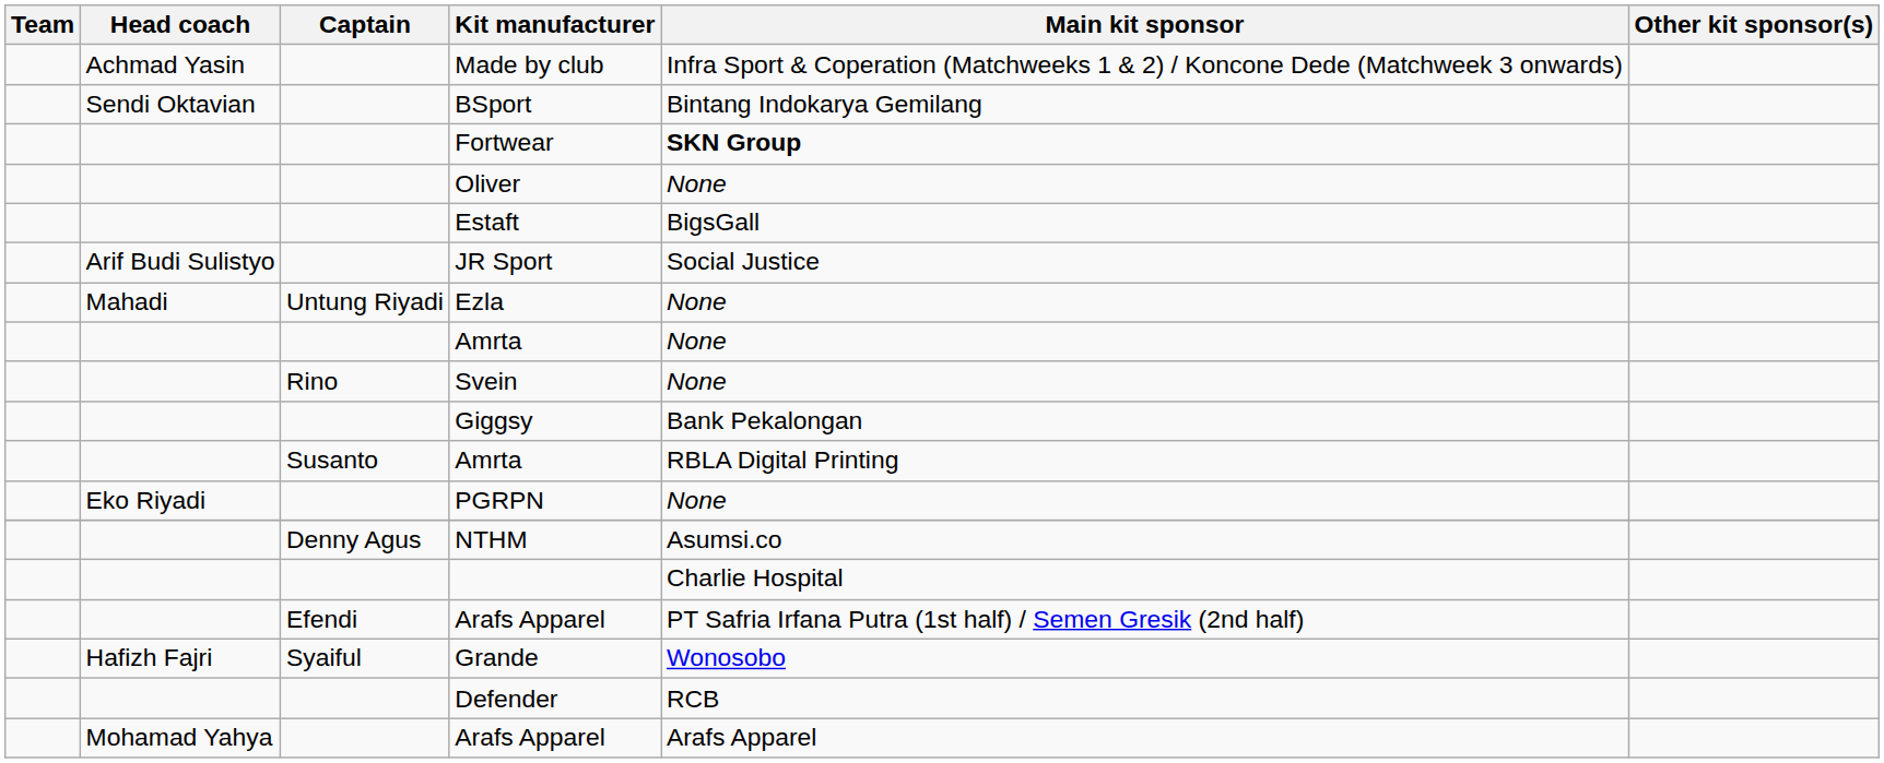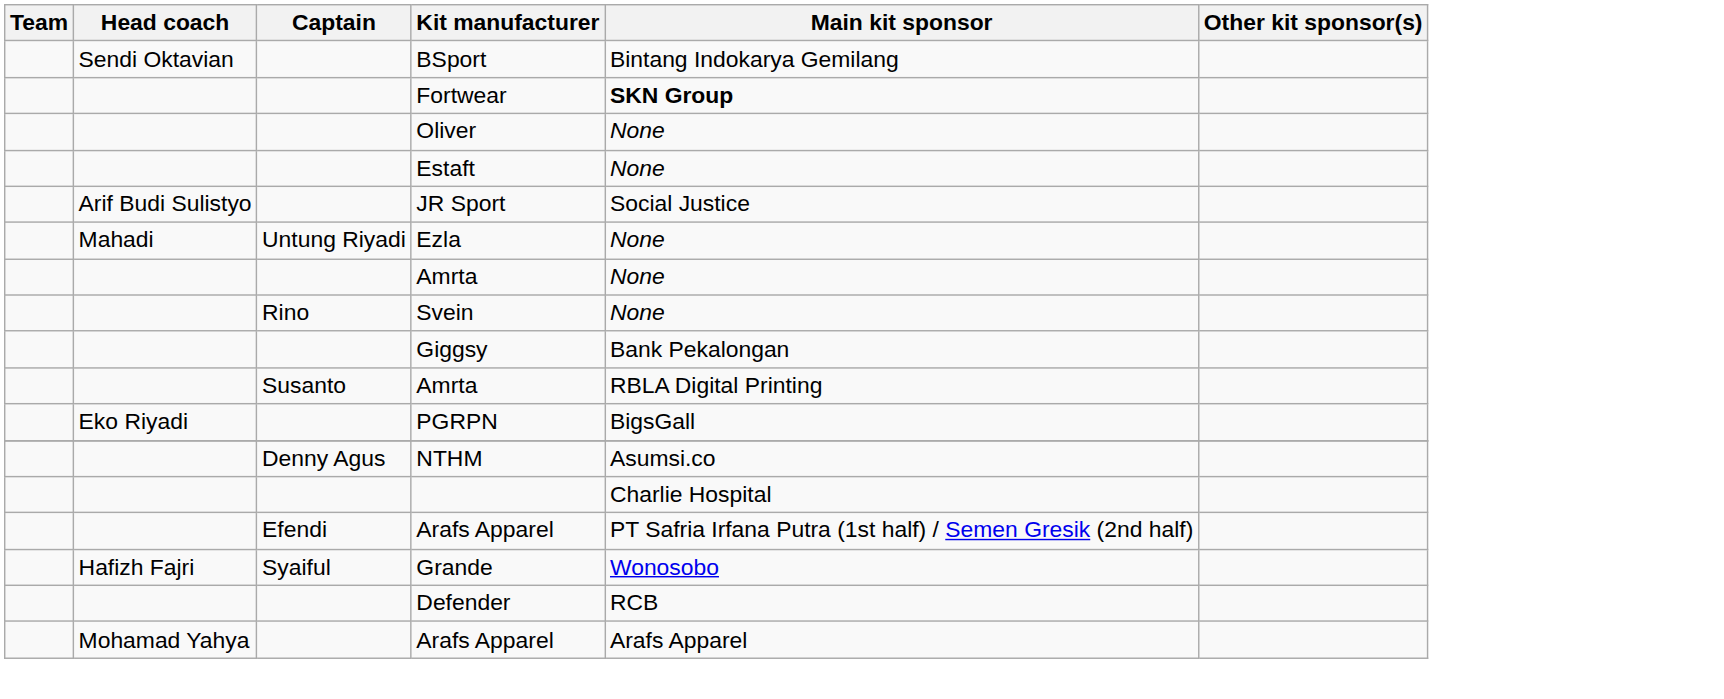- row: Achmad Yasin | Made by club | Infra Sport & Coperation (Matchweeks 1 & 2) / Koncone Dede (Matchweek 3 onwards)
Estaft | Main kit sponsor: BigsGall -> None
PGRPN | Main kit sponsor: None -> BigsGall
